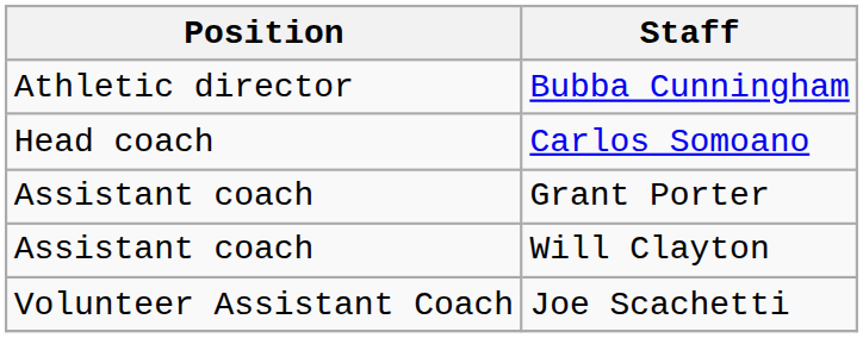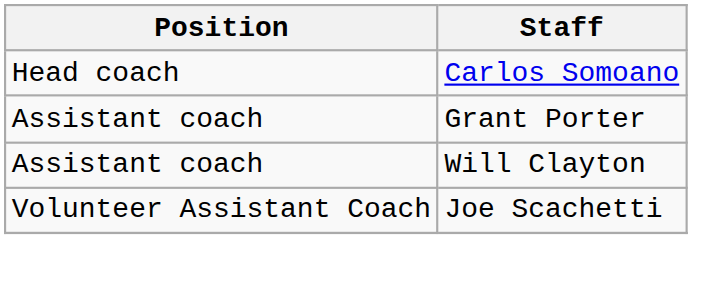- row: Athletic director | Bubba Cunningham
